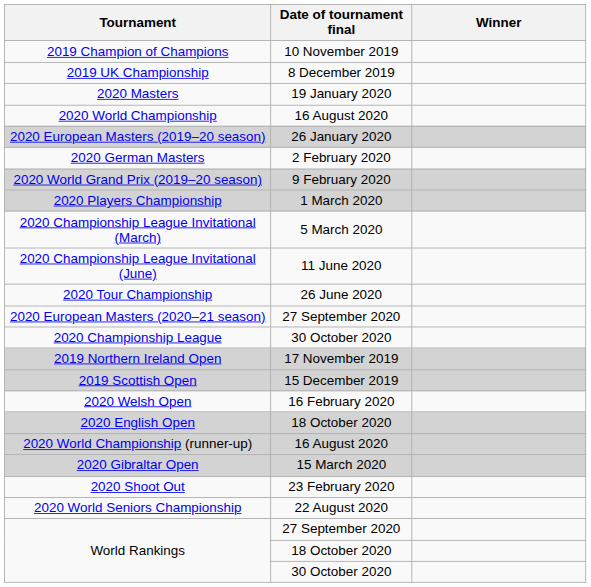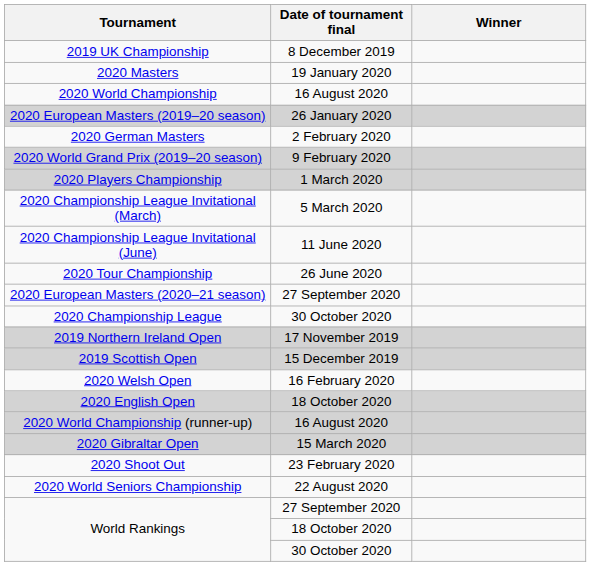- row: 2019 Champion of Champions | 10 November 2019
